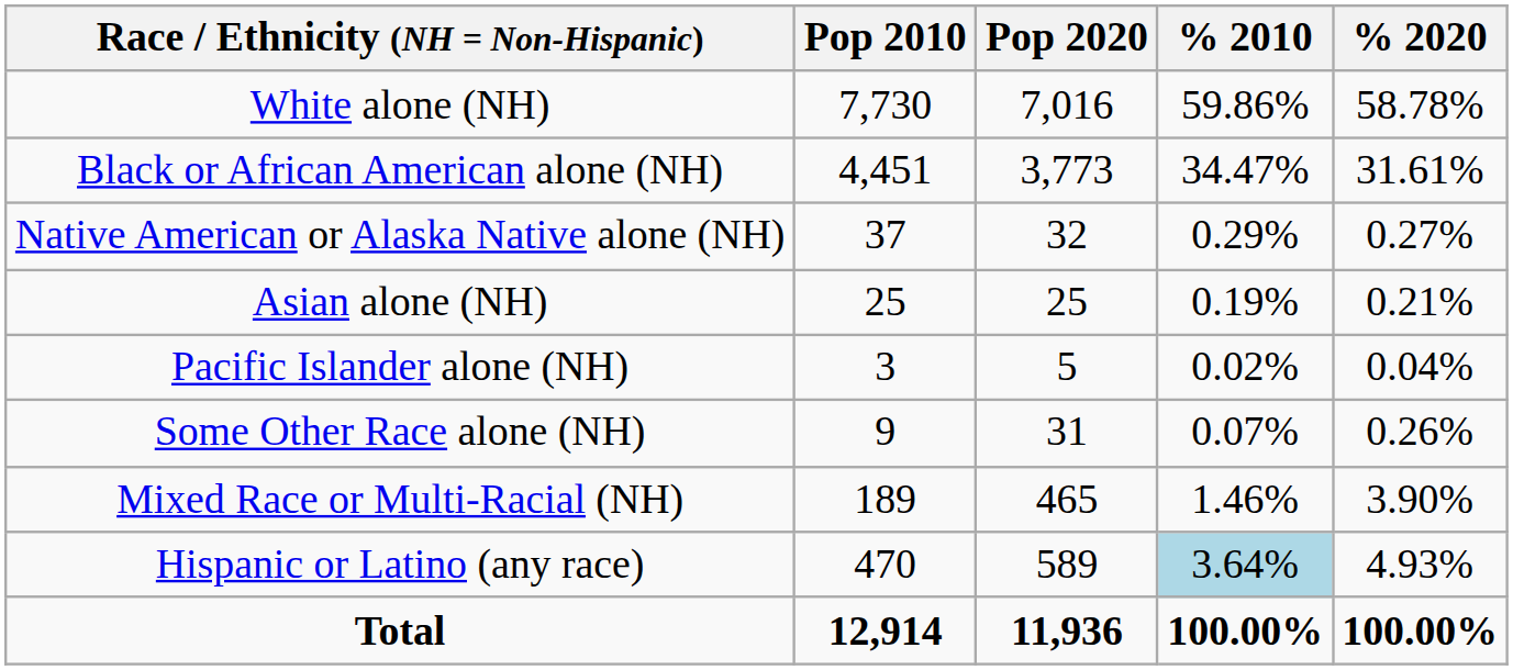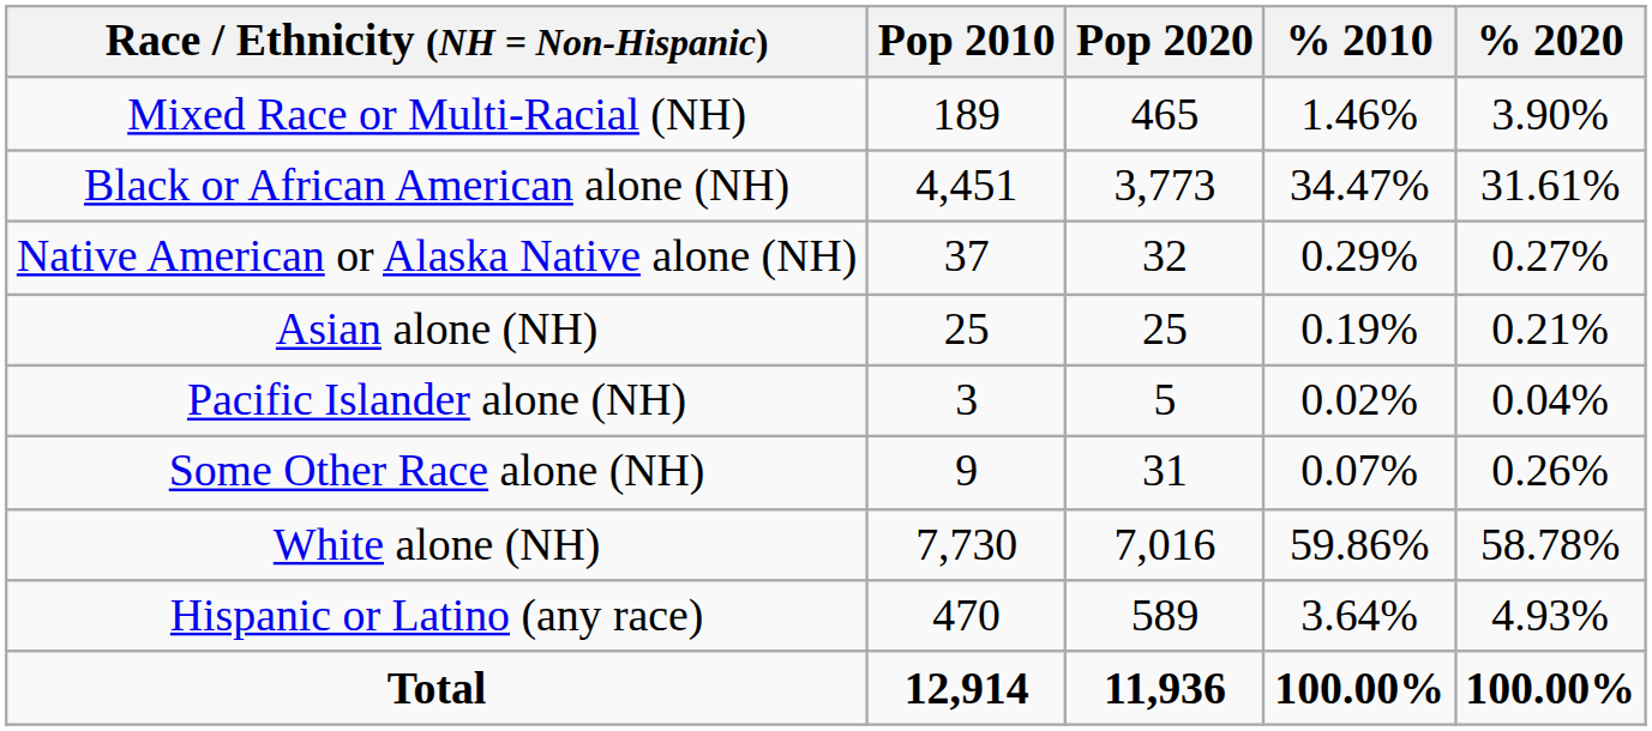rows swapped: White alone (NH) <-> Mixed Race or Multi-Racial (NH)
Hispanic or Latino (any race) | % 2010: lightblue background -> no background
